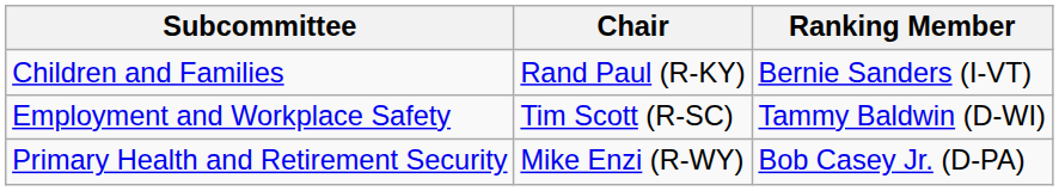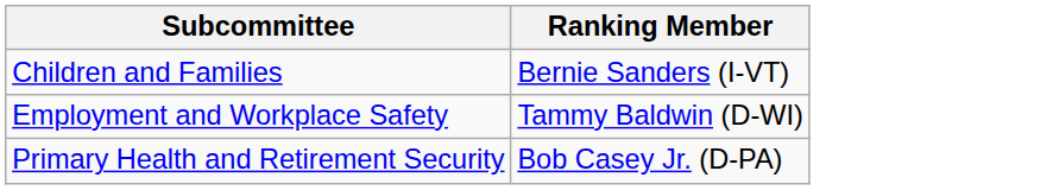- column: Chair | Rand Paul (R-KY) | Tim Scott (R-SC) | Mike Enzi (R-WY)
